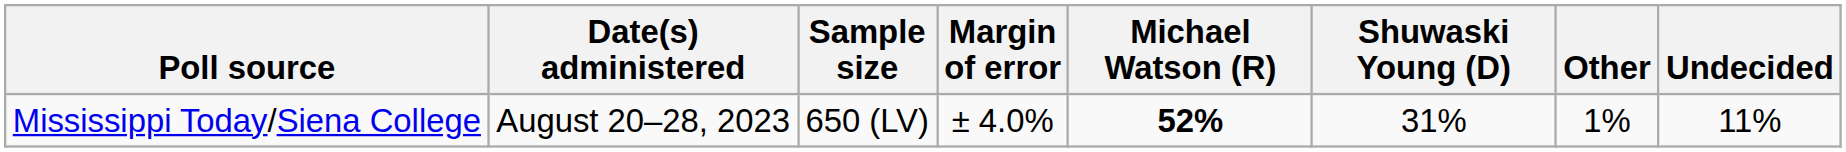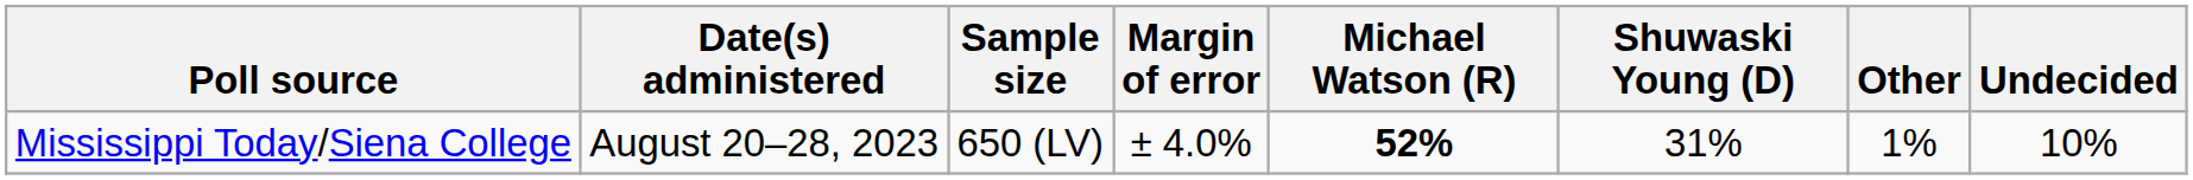Mississippi Today/Siena College | Undecided: 11% -> 10%
